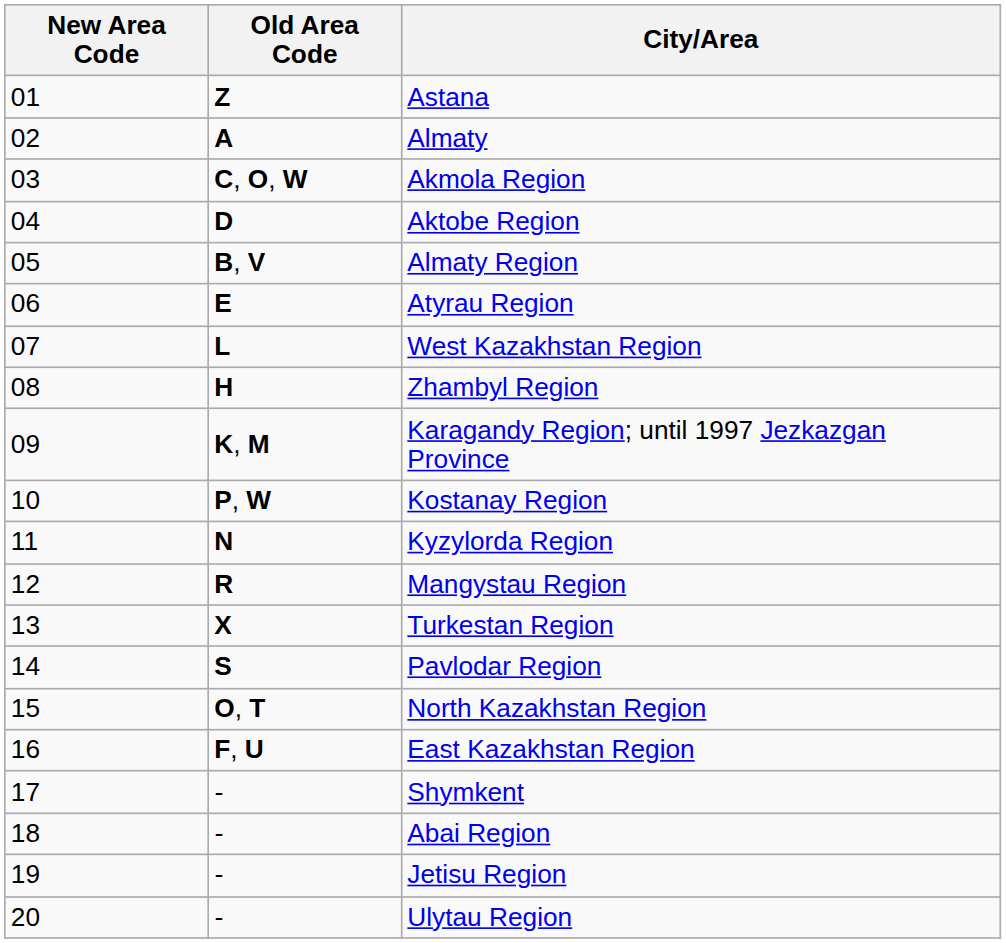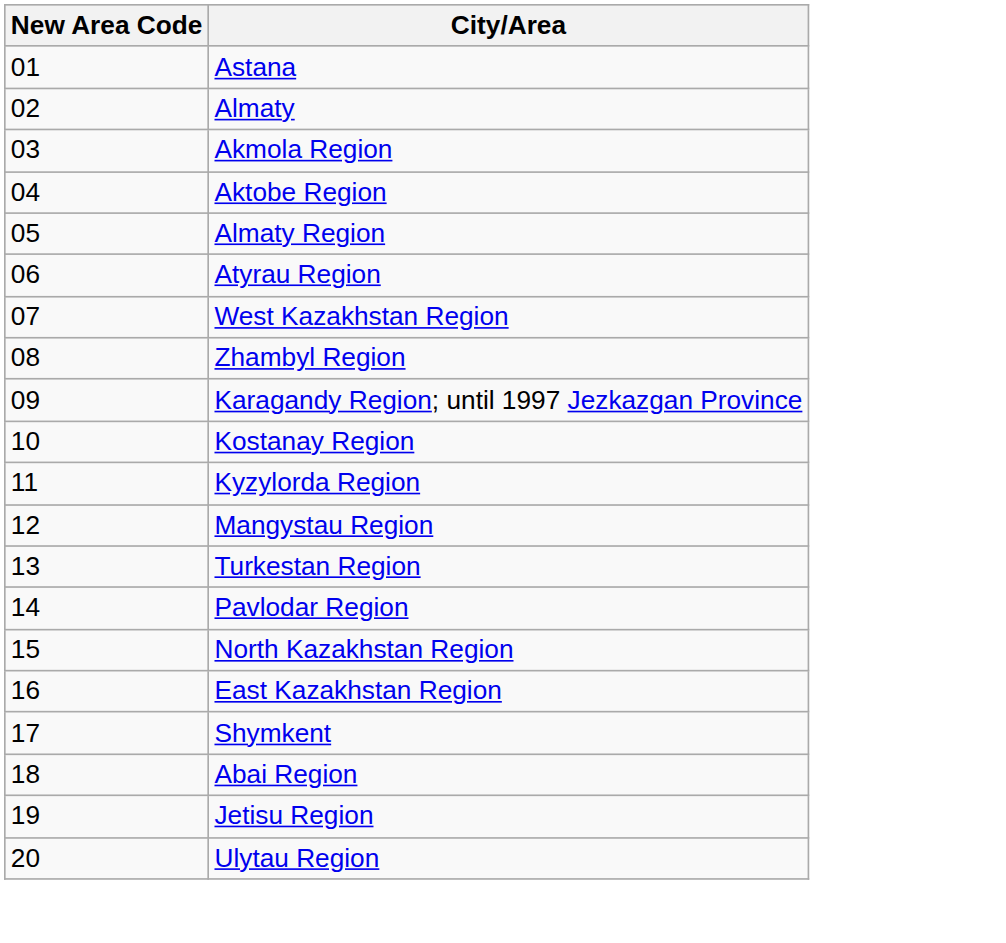- column: Old Area Code | Z | A | C, O, W | D | B, V | E | L | H | K, M | P, W | N | R | X | S | O, T | F, U | - | - | - | -
